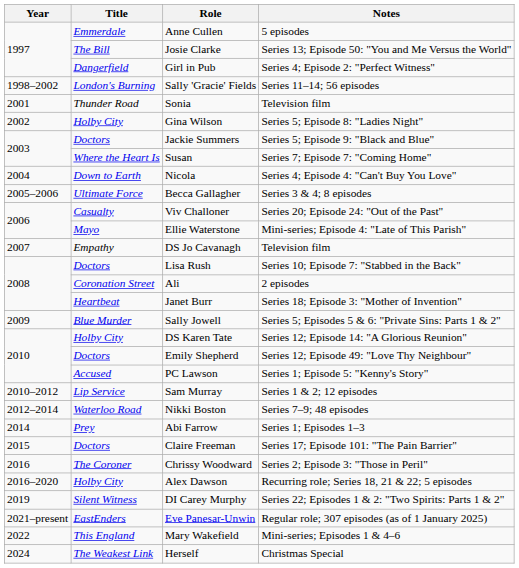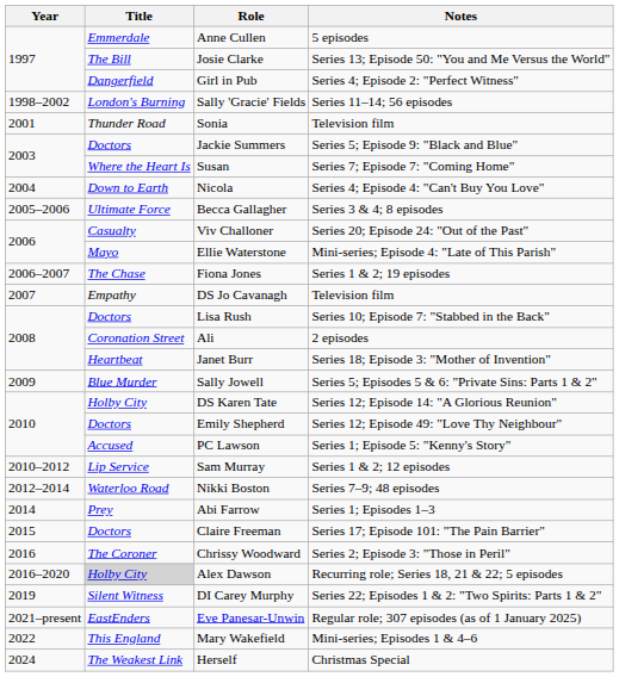- row: 2002 | Holby City | Gina Wilson | Series 5; Episode 8: "Ladies Night"
+ row: 2006–2007 | The Chase | Fiona Jones | Series 1 & 2; 19 episodes
Alex Dawson | Title: no background -> lightgrey background
